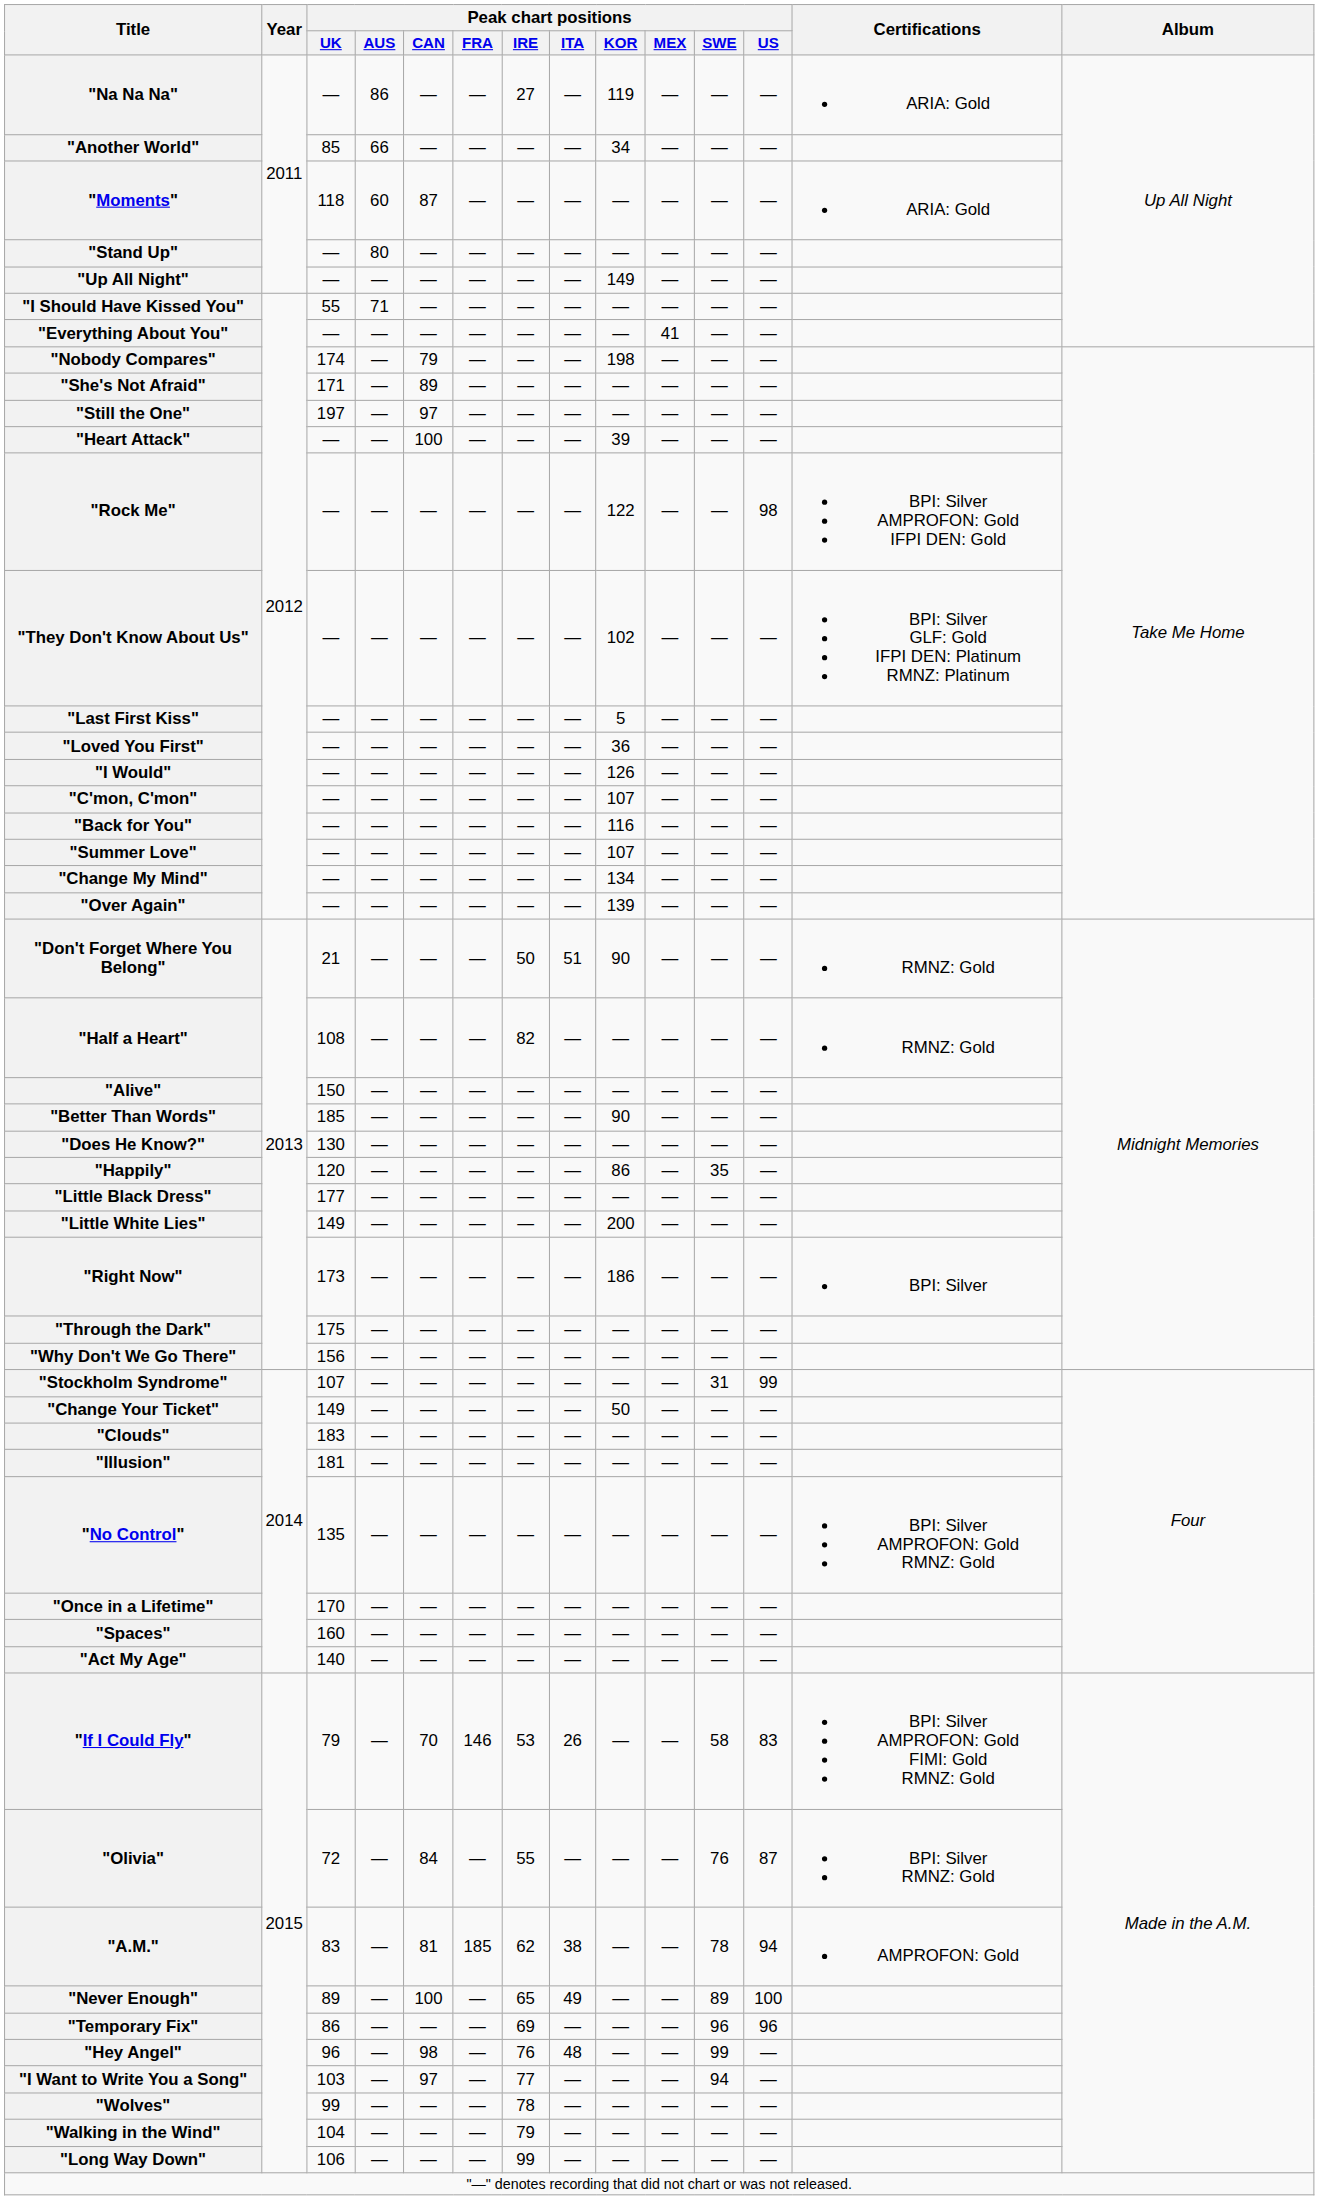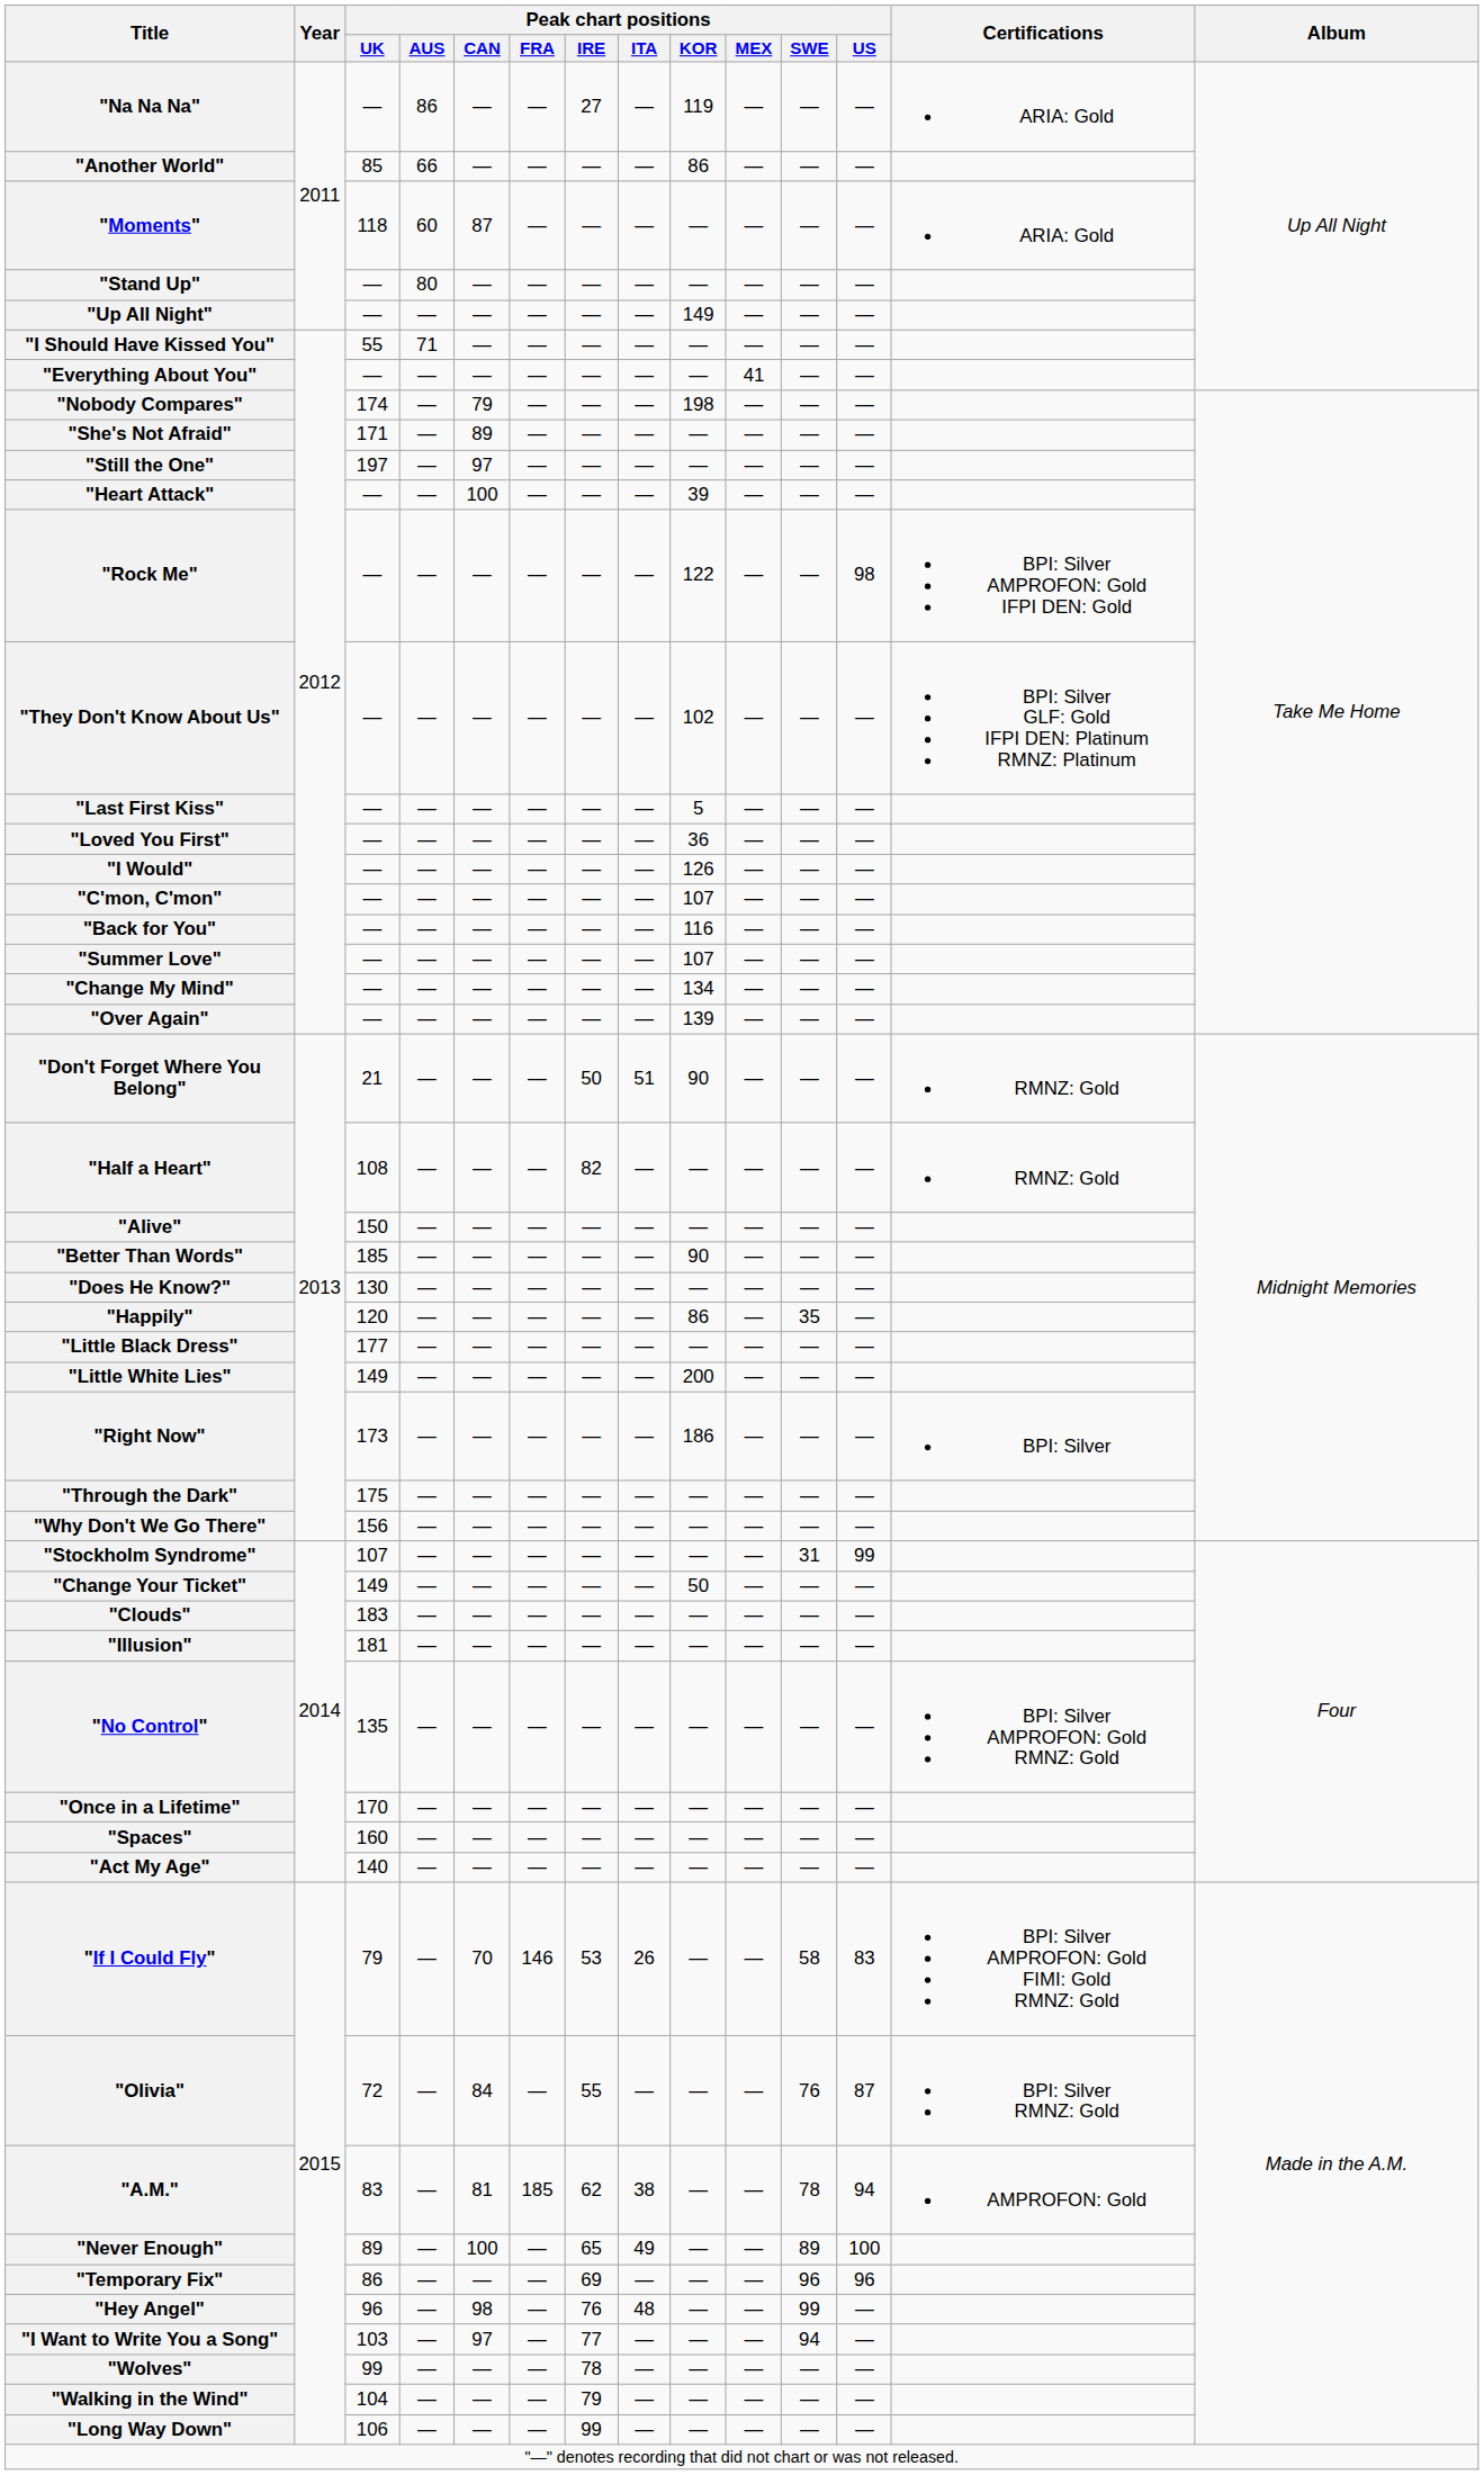"Another World" | Peak chart positions / KOR: 34 -> 86
